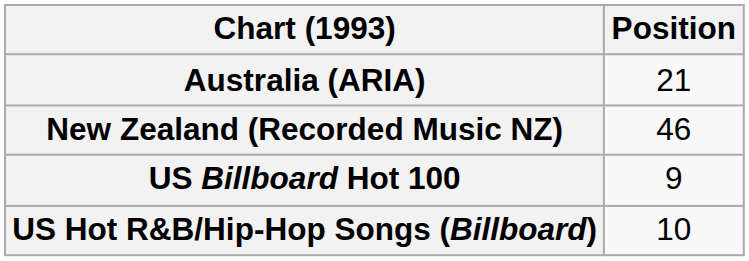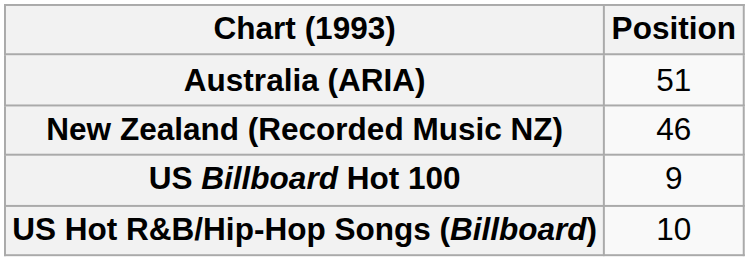Australia (ARIA) | Position: 21 -> 51
